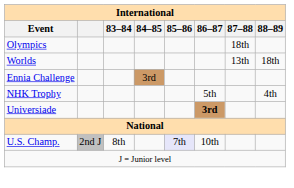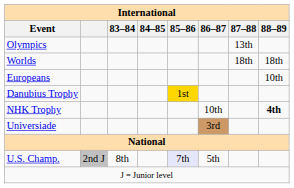Olympics | 87–88: 18th -> 13th
Worlds | 87–88: 13th -> 18th
+ row: Europeans | 10th
+ row: Danubius Trophy | 1st
- row: Ennia Challenge | 3rd
NHK Trophy | 86–87: 5th -> 10th
NHK Trophy | 88–89: normal -> bold
Universiade | 86–87: bold -> normal
U.S. Champ. | 86–87: 10th -> 5th
